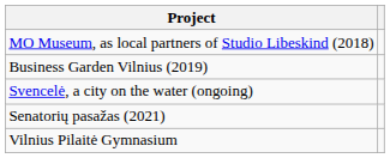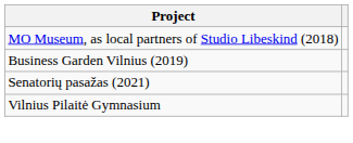- row: Svencelė, a city on the water (ongoing)
